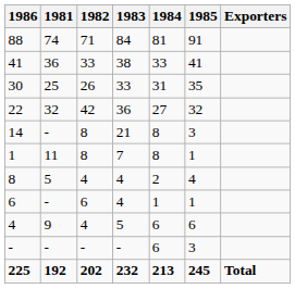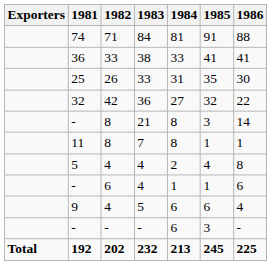columns swapped: Exporters <-> 1986
